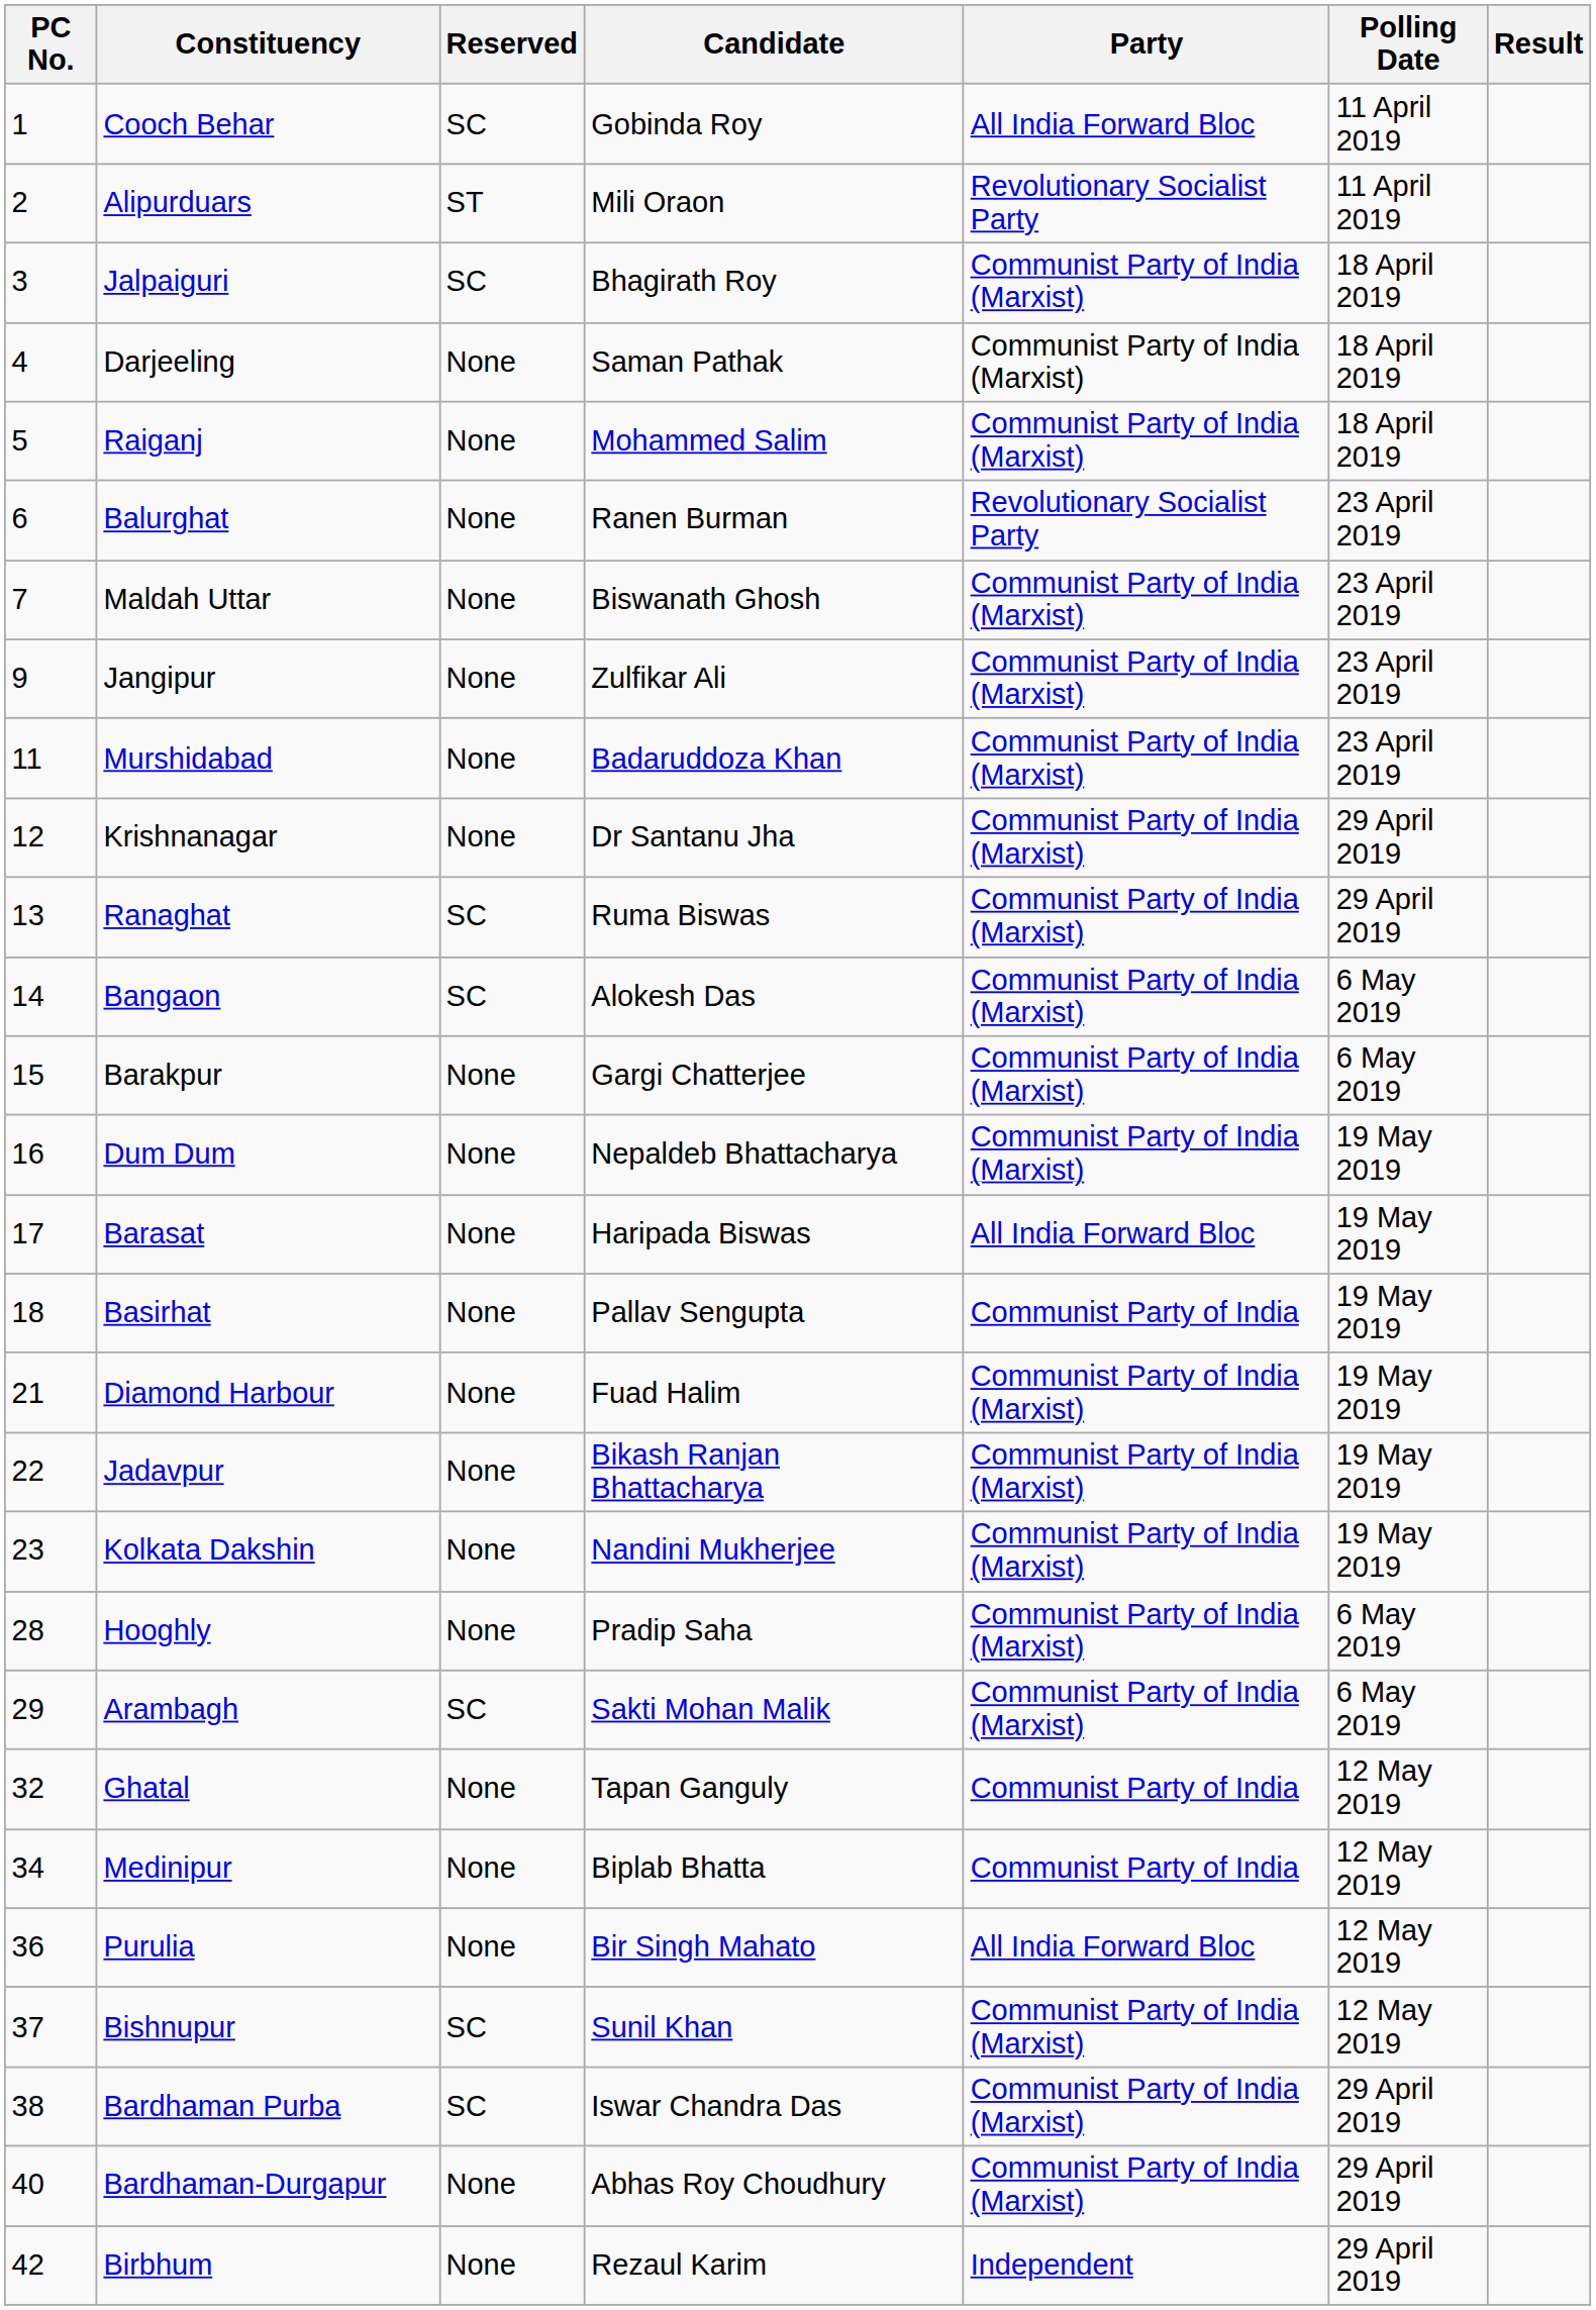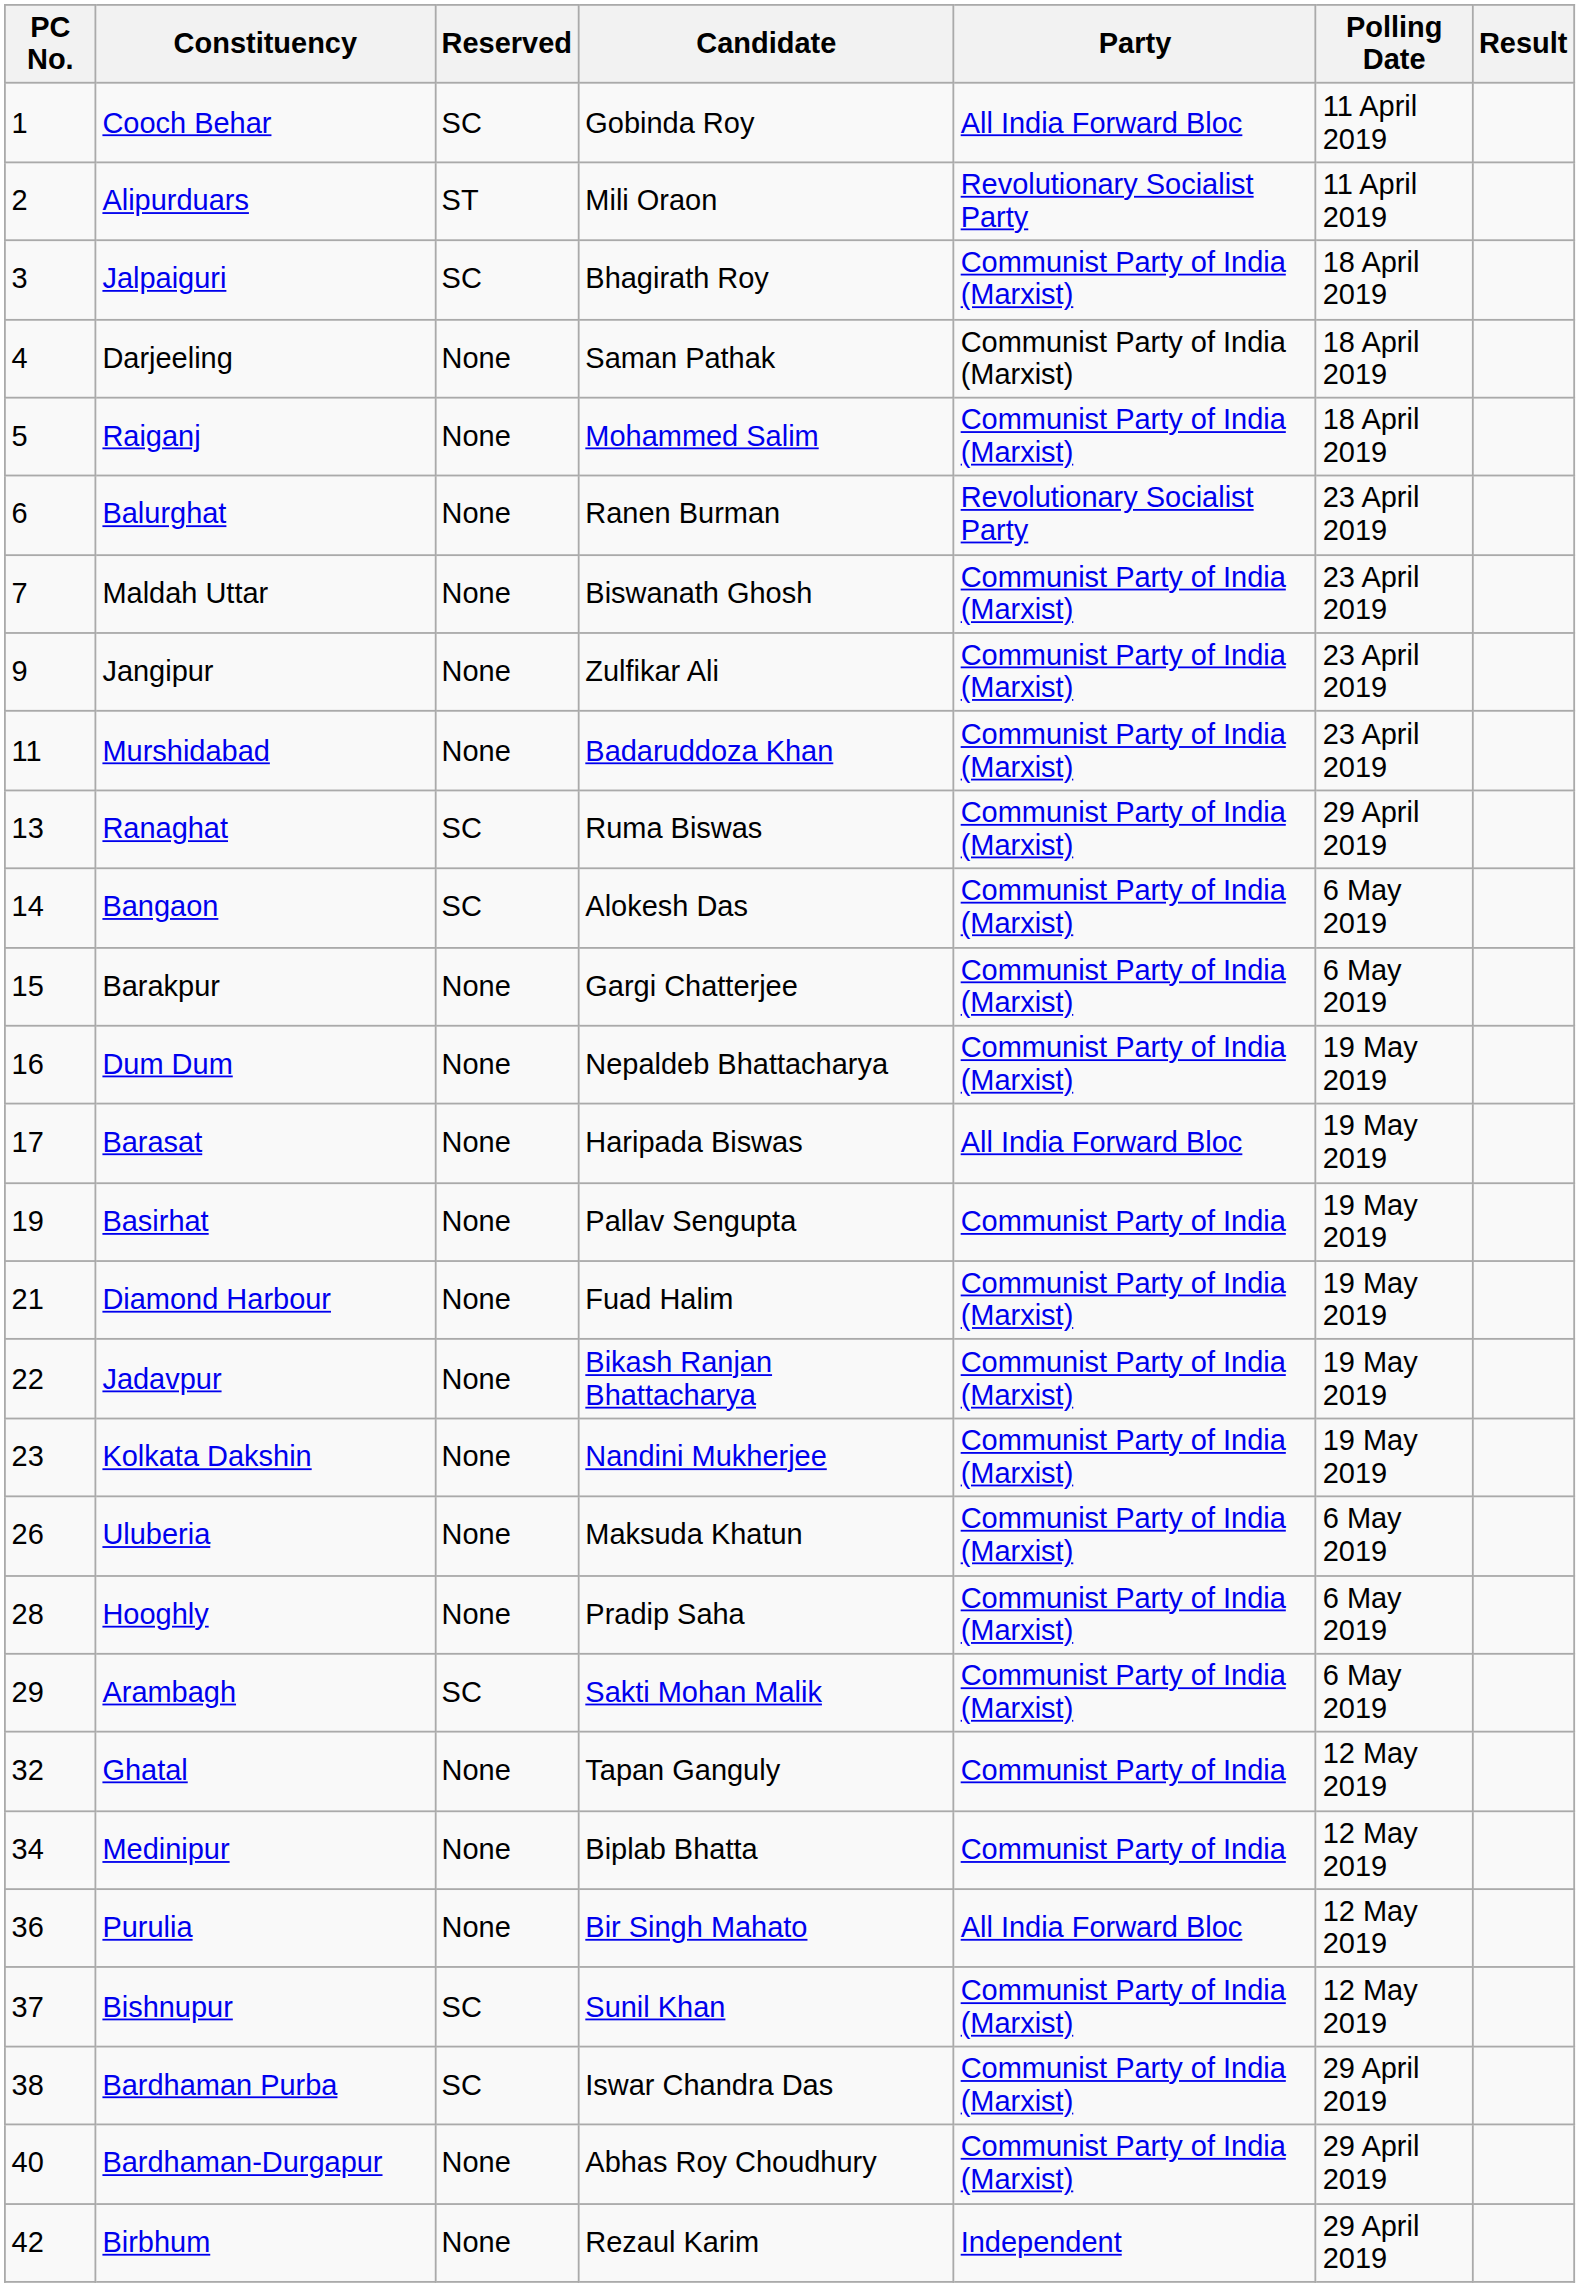- row: 12 | Krishnanagar | None | Dr Santanu Jha | Communist Party of India (Marxist) | 29 April 2019
Basirhat | PC No.: 18 -> 19
+ row: 26 | Uluberia | None | Maksuda Khatun | Communist Party of India (Marxist) | 6 May 2019
